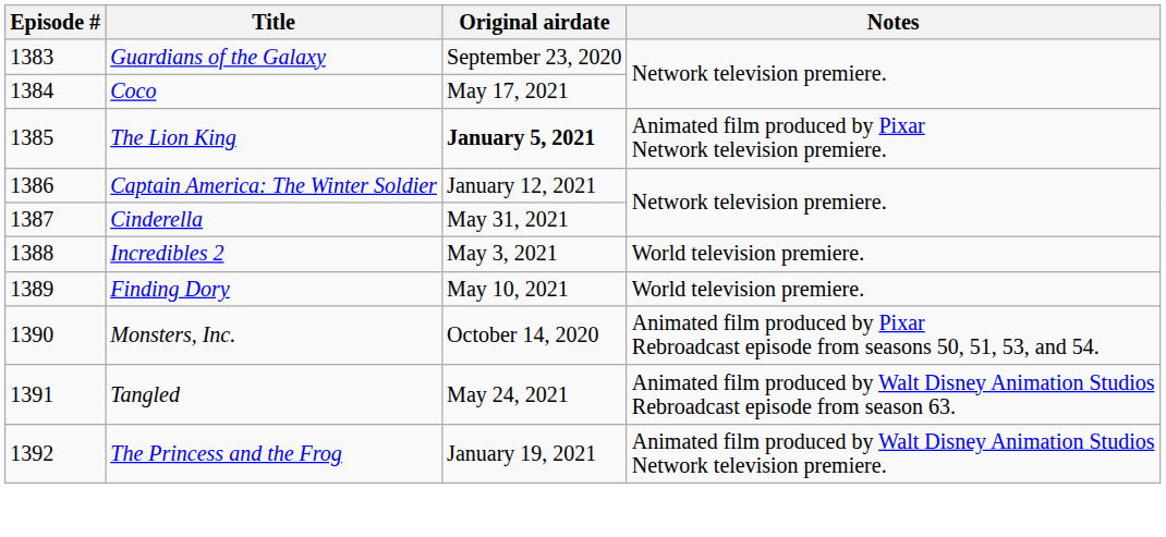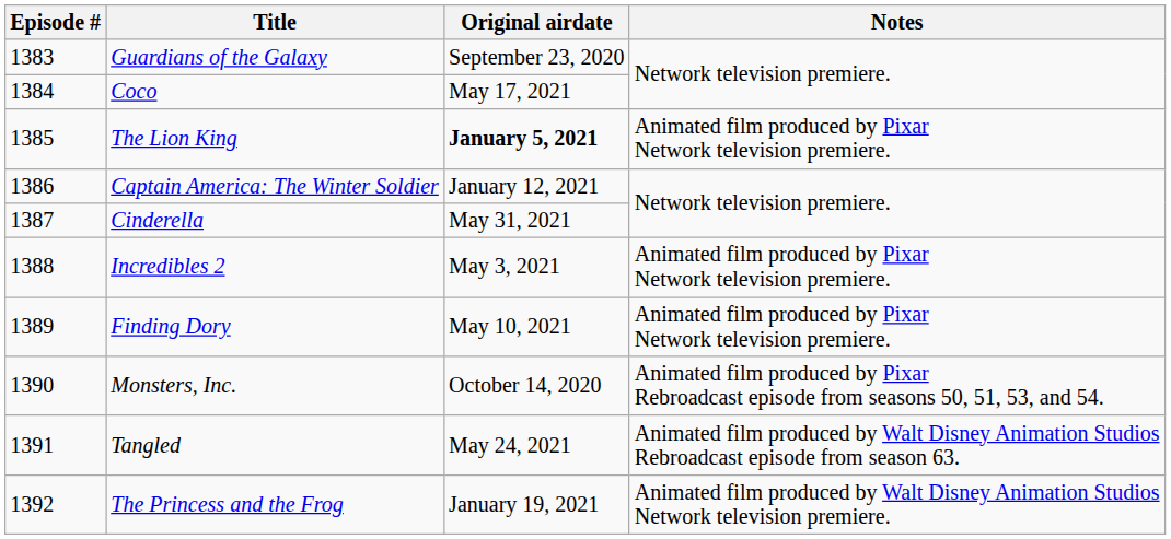Incredibles 2 | Notes: World television premiere. -> Animated film produced by Pixar Network television premiere.
Finding Dory | Notes: World television premiere. -> Animated film produced by Pixar Network television premiere.
